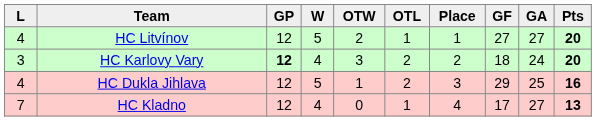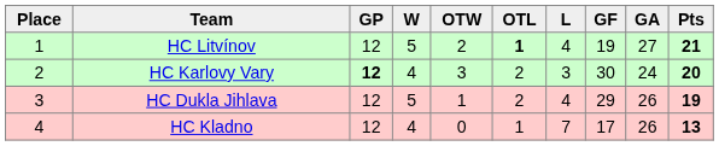columns swapped: Place <-> L
HC Litvínov | OTL: normal -> bold
HC Litvínov | GF: 27 -> 19
HC Litvínov | Pts: 20 -> 21
HC Karlovy Vary | GF: 18 -> 30
HC Dukla Jihlava | GA: 25 -> 26
HC Dukla Jihlava | Pts: 16 -> 19
HC Kladno | GA: 27 -> 26
